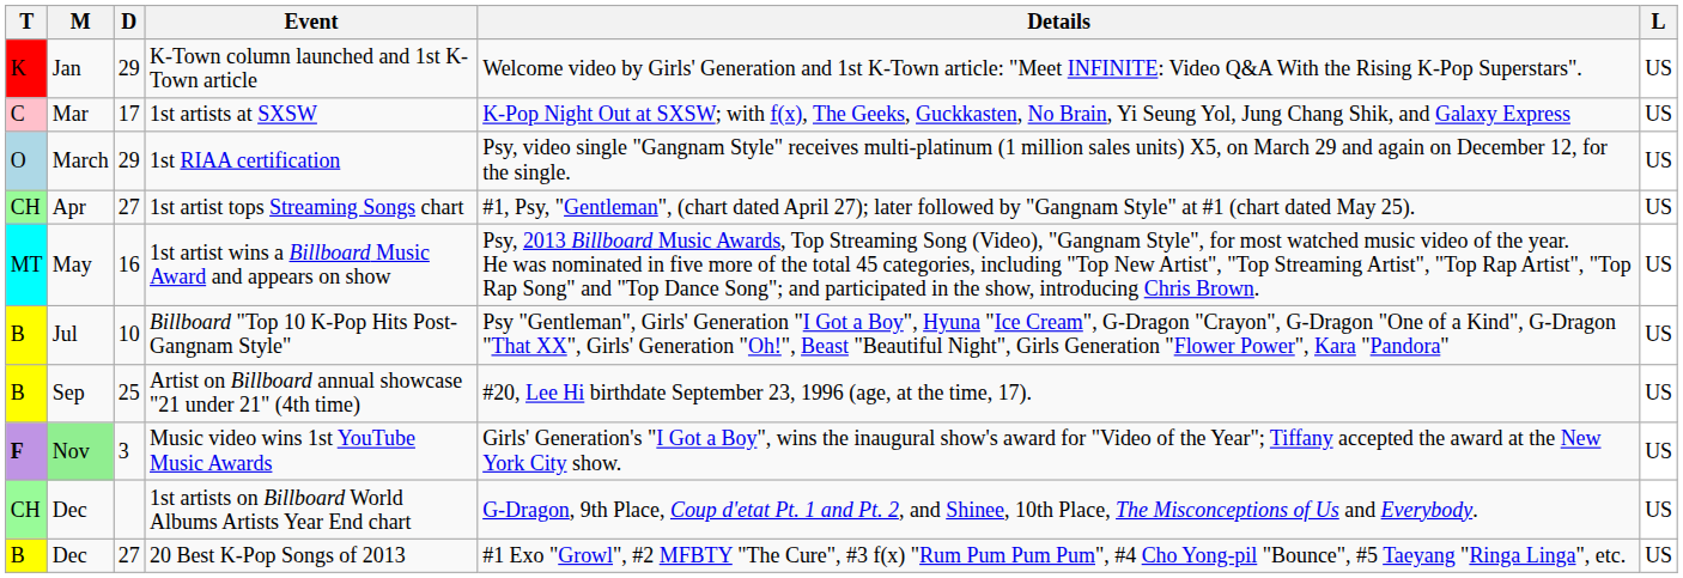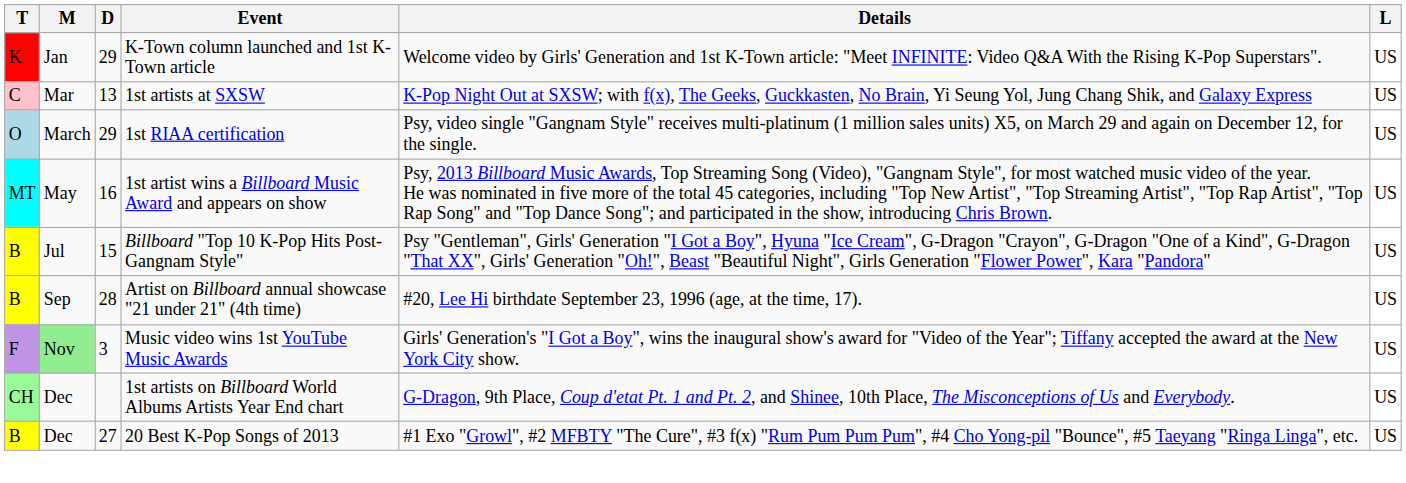1st artists at SXSW | D: 17 -> 13
- row: CH | Apr | 27 | 1st artist tops Streaming Songs chart | #1, Psy, "Gentleman", (chart dated April 27); later followed by "Gangnam Style" at #1 (chart dated May 25). | US
Billboard "Top 10 K-Pop Hits Post-Gangnam Style" | D: 10 -> 15
Artist on Billboard annual showcase "21 under 21" (4th time) | D: 25 -> 28
Music video wins 1st YouTube Music Awards | T: bold -> normal
